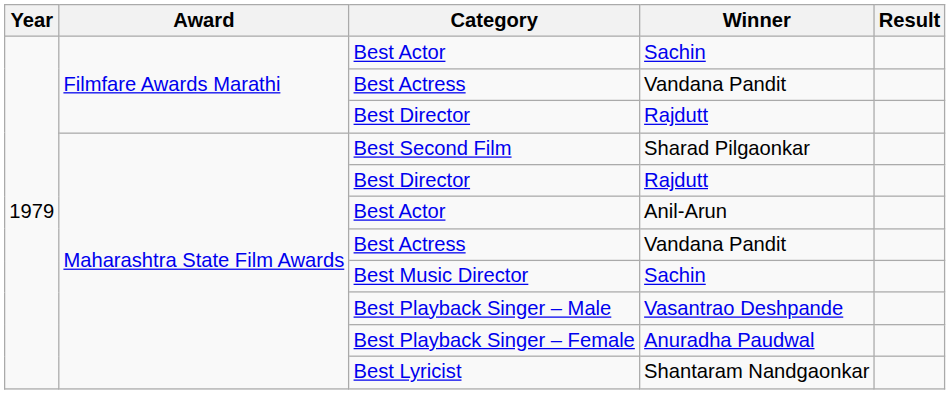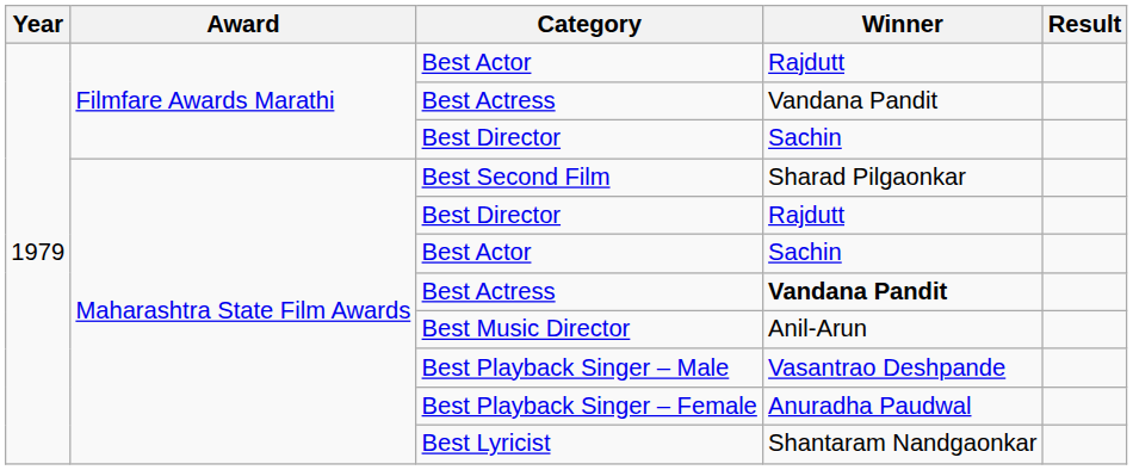Filmfare Awards Marathi / Best Actor | Winner: Sachin -> Rajdutt
Filmfare Awards Marathi / Best Director | Winner: Rajdutt -> Sachin
Maharashtra State Film Awards / Best Actor | Winner: Anil-Arun -> Sachin
Maharashtra State Film Awards / Best Actress | Winner: normal -> bold
Best Music Director | Winner: Sachin -> Anil-Arun
